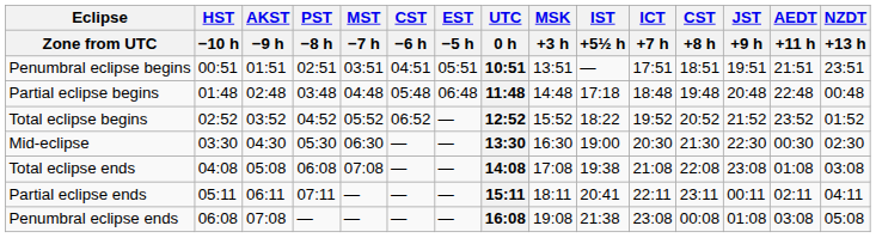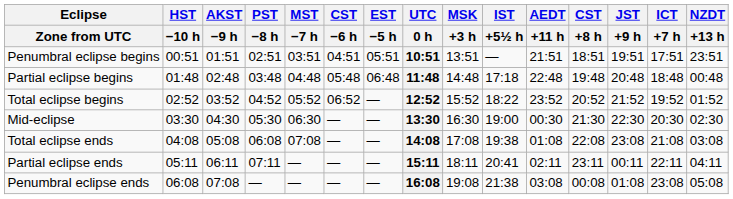columns swapped: ICT / +7 h <-> AEDT / +11 h
